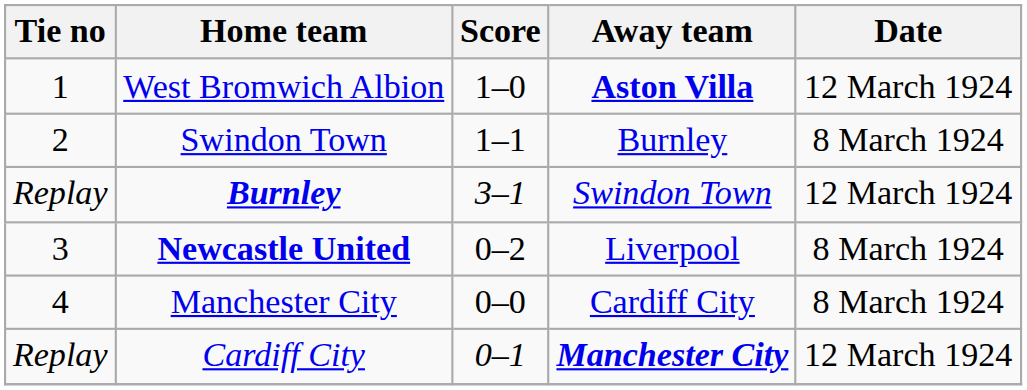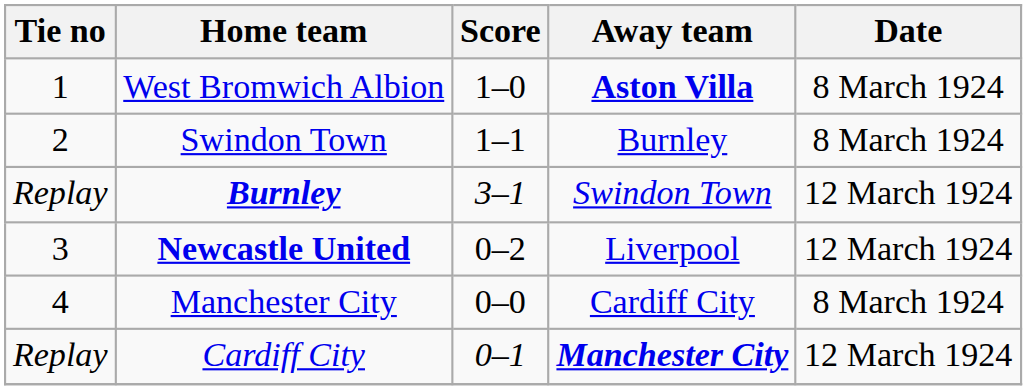West Bromwich Albion | Date: 12 March 1924 -> 8 March 1924
Newcastle United | Date: 8 March 1924 -> 12 March 1924
